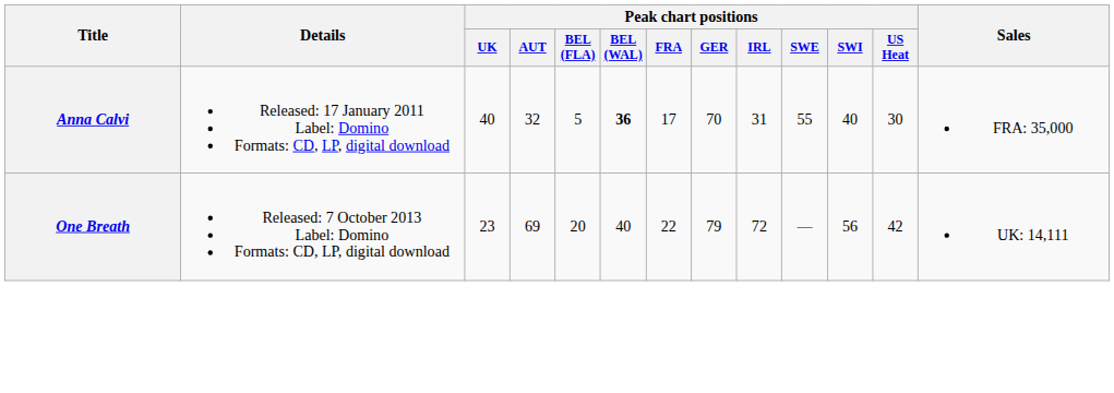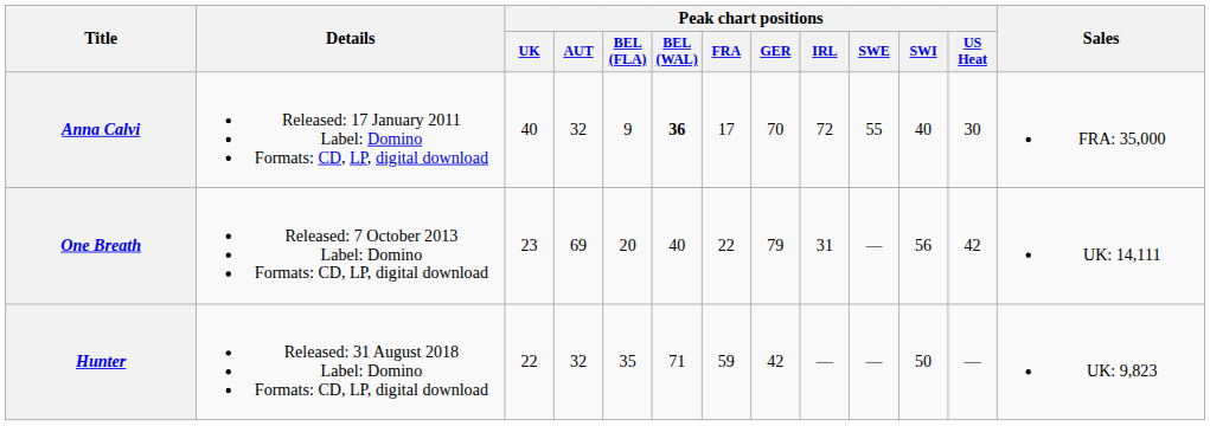Anna Calvi | Peak chart positions / BEL (FLA): 5 -> 9
Anna Calvi | Peak chart positions / IRL: 31 -> 72
One Breath | Peak chart positions / IRL: 72 -> 31
+ row: Hunter | Released: 31 August 2018 Label: Domino Formats: CD, LP, digital download | 22 | 32 | 35 | 71 | 59 | 42 | — | — | 50 | — | UK: 9,823
